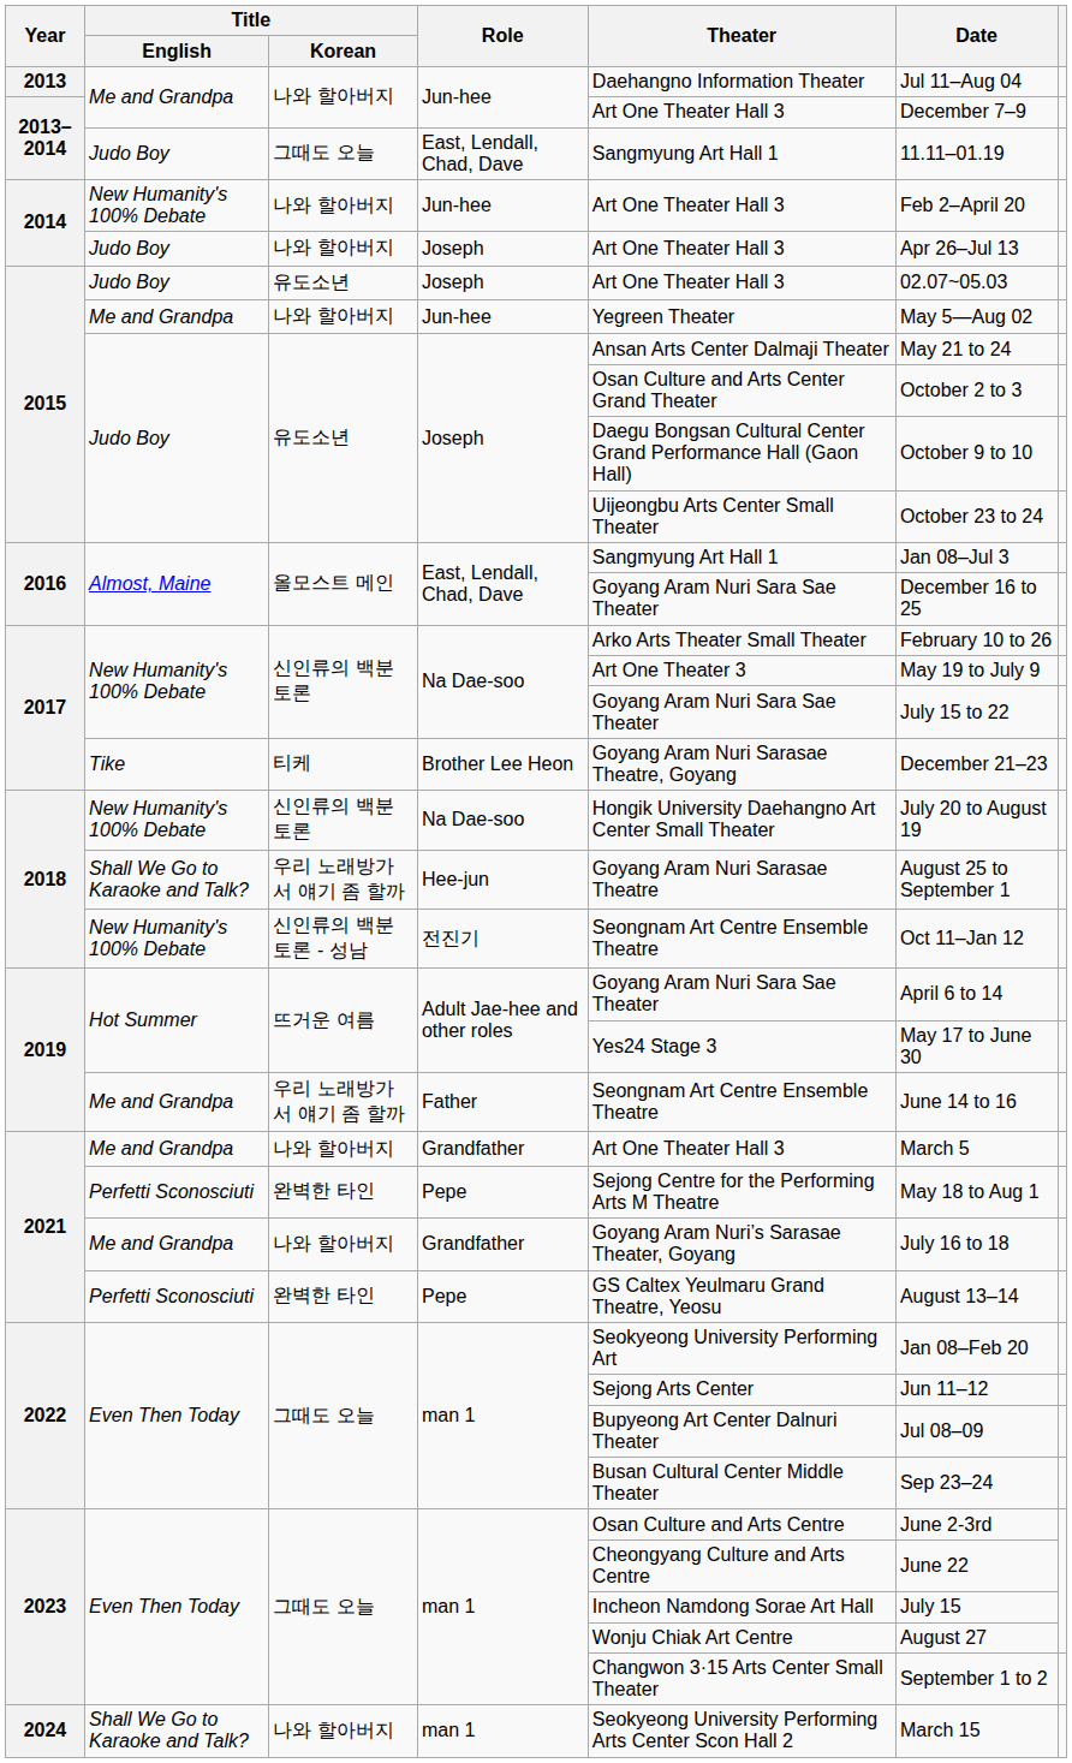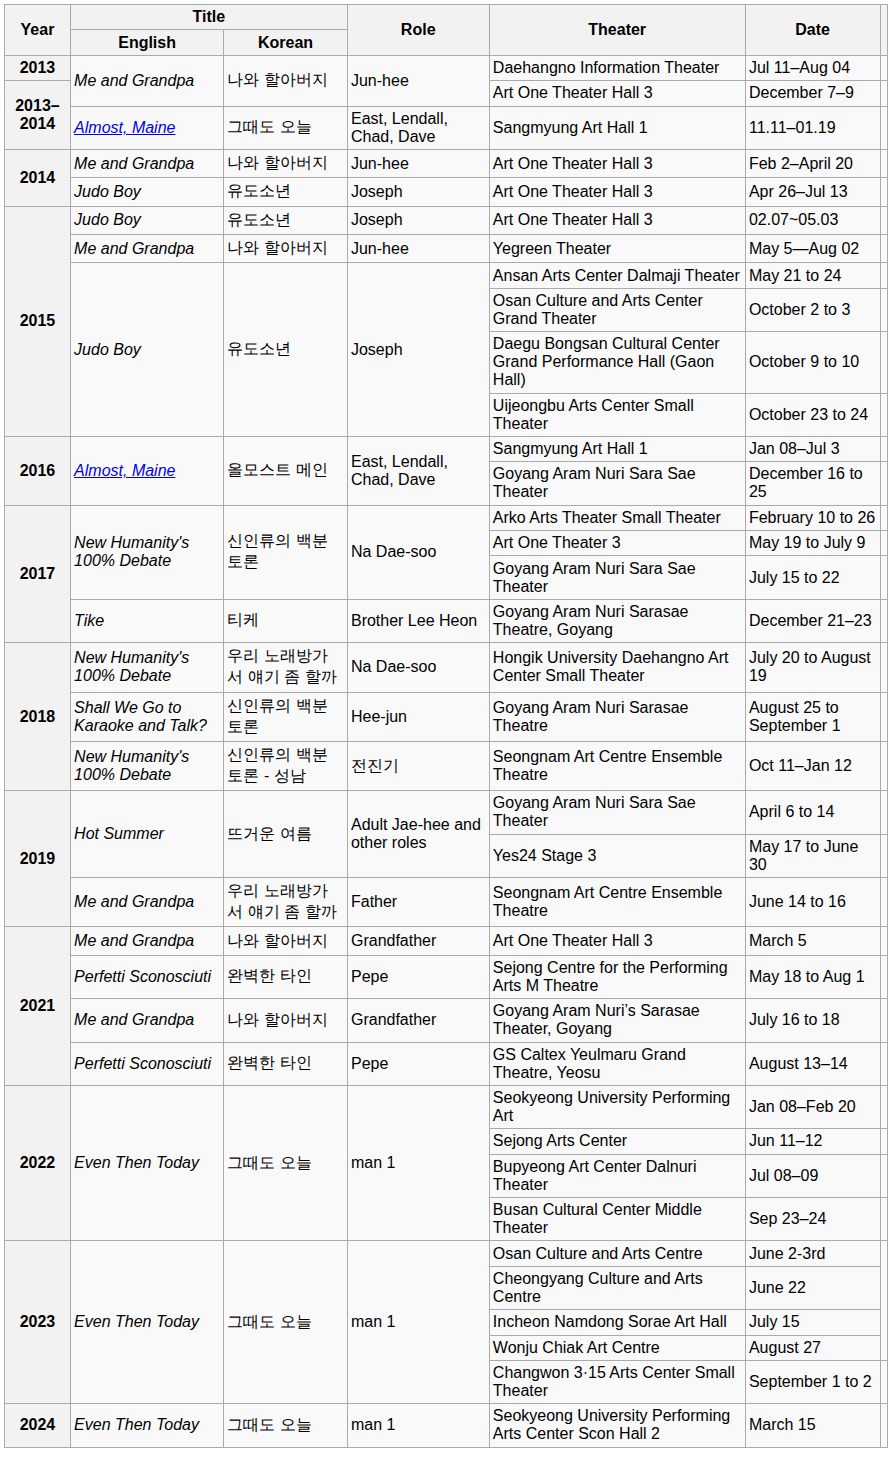2013–2014 / East, Lendall, Chad, Dave | Title / English: Judo Boy -> Almost, Maine
2014 / Jun-hee | Title / English: New Humanity's 100% Debate -> Me and Grandpa
2014 / Joseph | Title / Korean: 나와 할아버지 -> 유도소년
2018 / Na Dae-soo | Title / Korean: 신인류의 백분토론 -> 우리 노래방가서 얘기 좀 할까
2018 / Hee-jun | Title / Korean: 우리 노래방가서 얘기 좀 할까 -> 신인류의 백분토론
2024 | Title / English: Shall We Go to Karaoke and Talk? -> Even Then Today
2024 | Title / Korean: 나와 할아버지 -> 그때도 오늘
